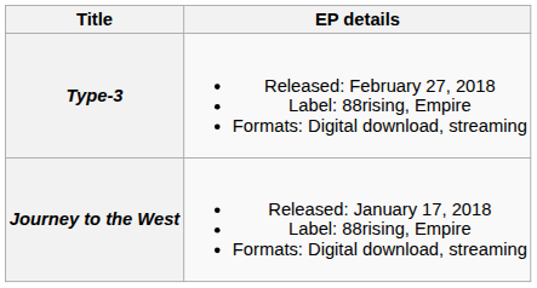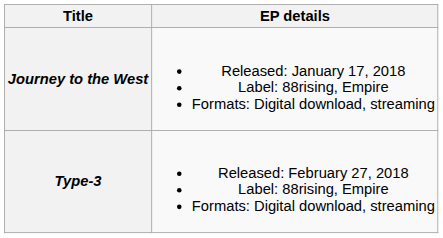rows swapped: Journey to the West <-> Type-3
